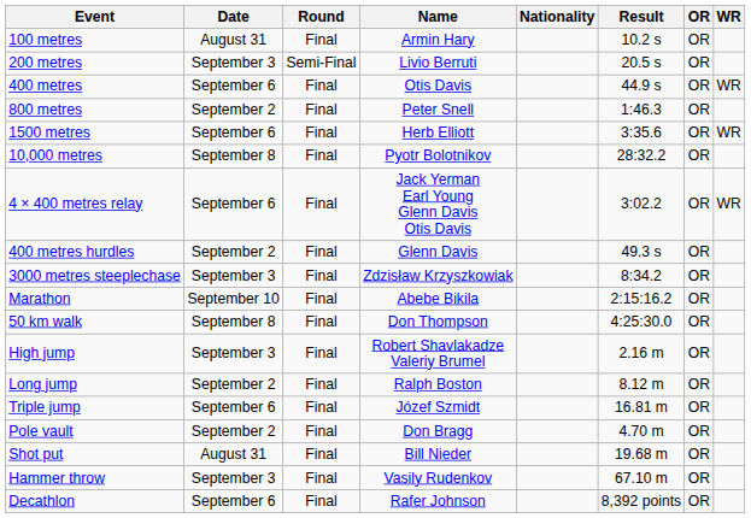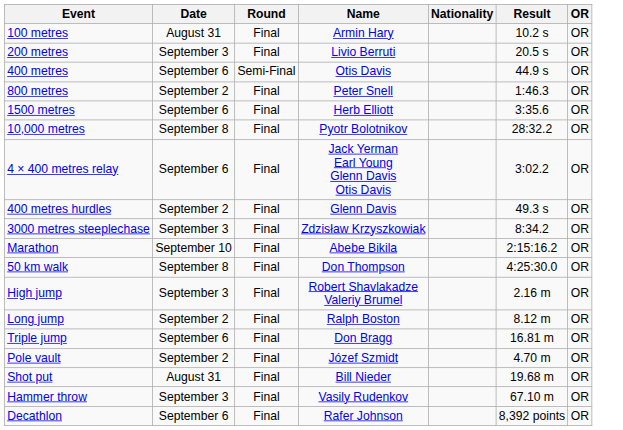- column: WR | WR | WR | WR
200 metres | Round: Semi-Final -> Final
400 metres | Round: Final -> Semi-Final
Triple jump | Name: Józef Szmidt -> Don Bragg
Pole vault | Name: Don Bragg -> Józef Szmidt
